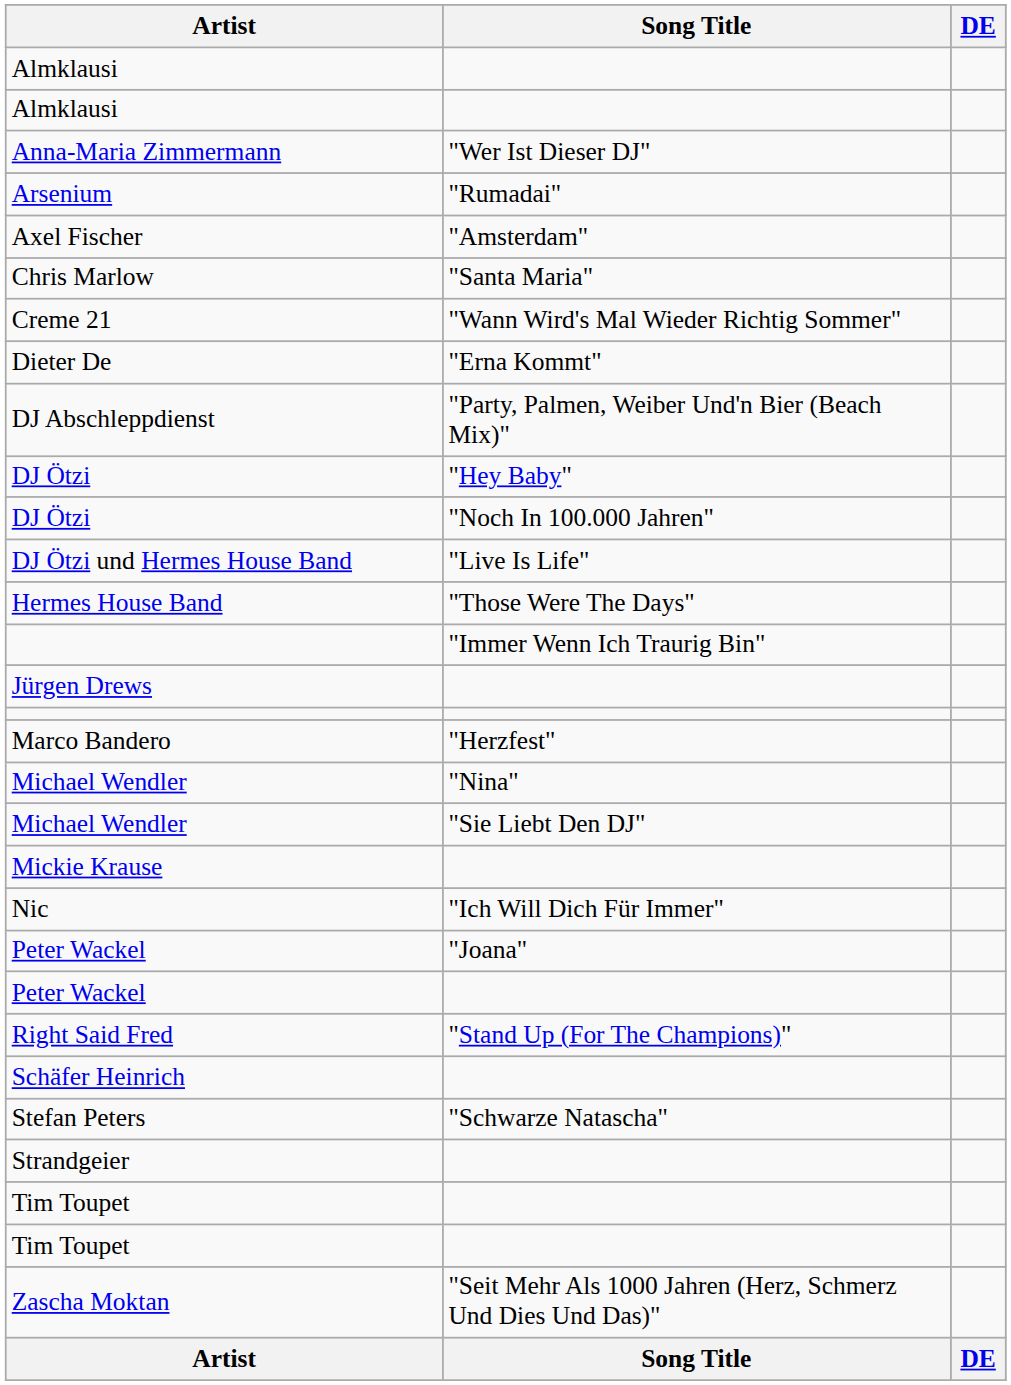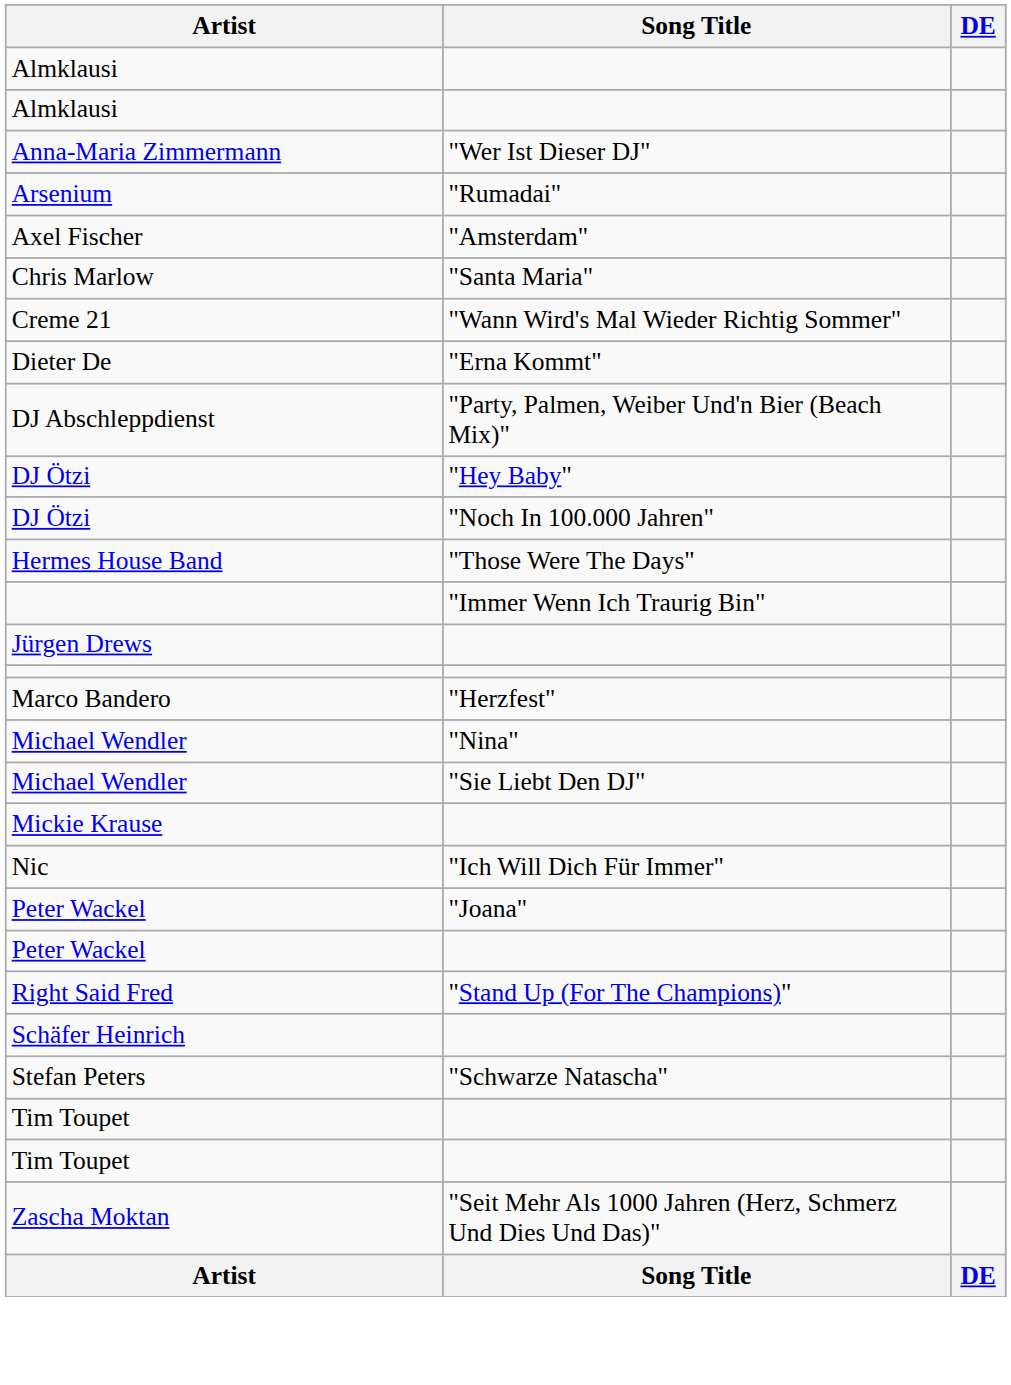- row: DJ Ötzi und Hermes House Band | "Live Is Life"
- row: Strandgeier
